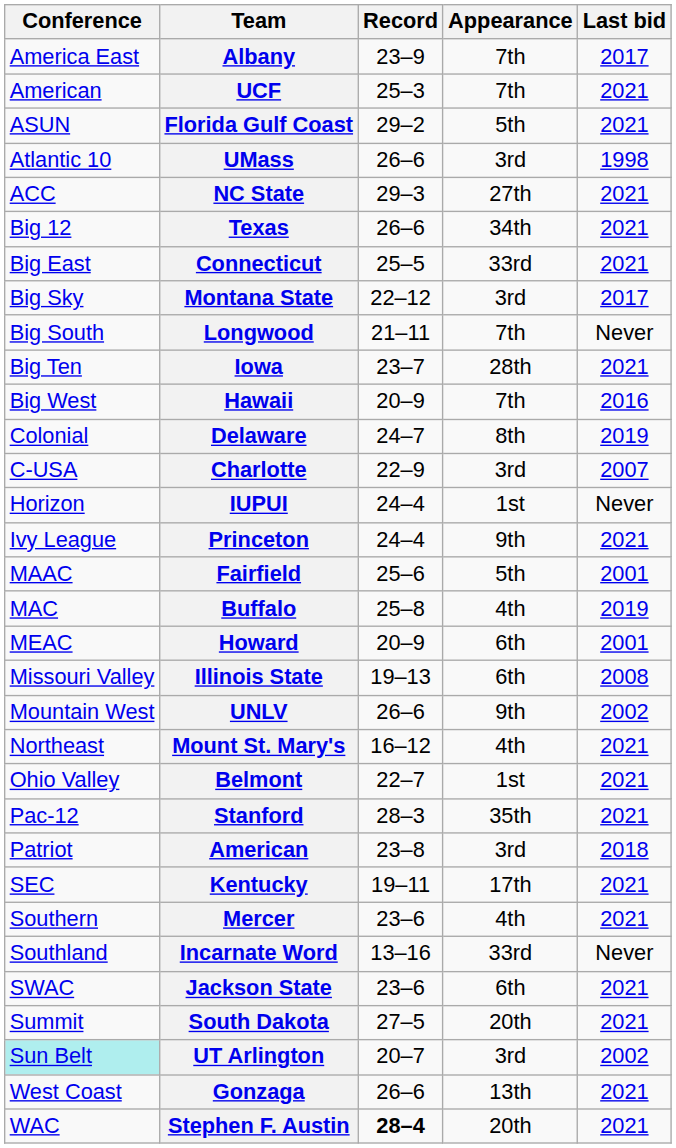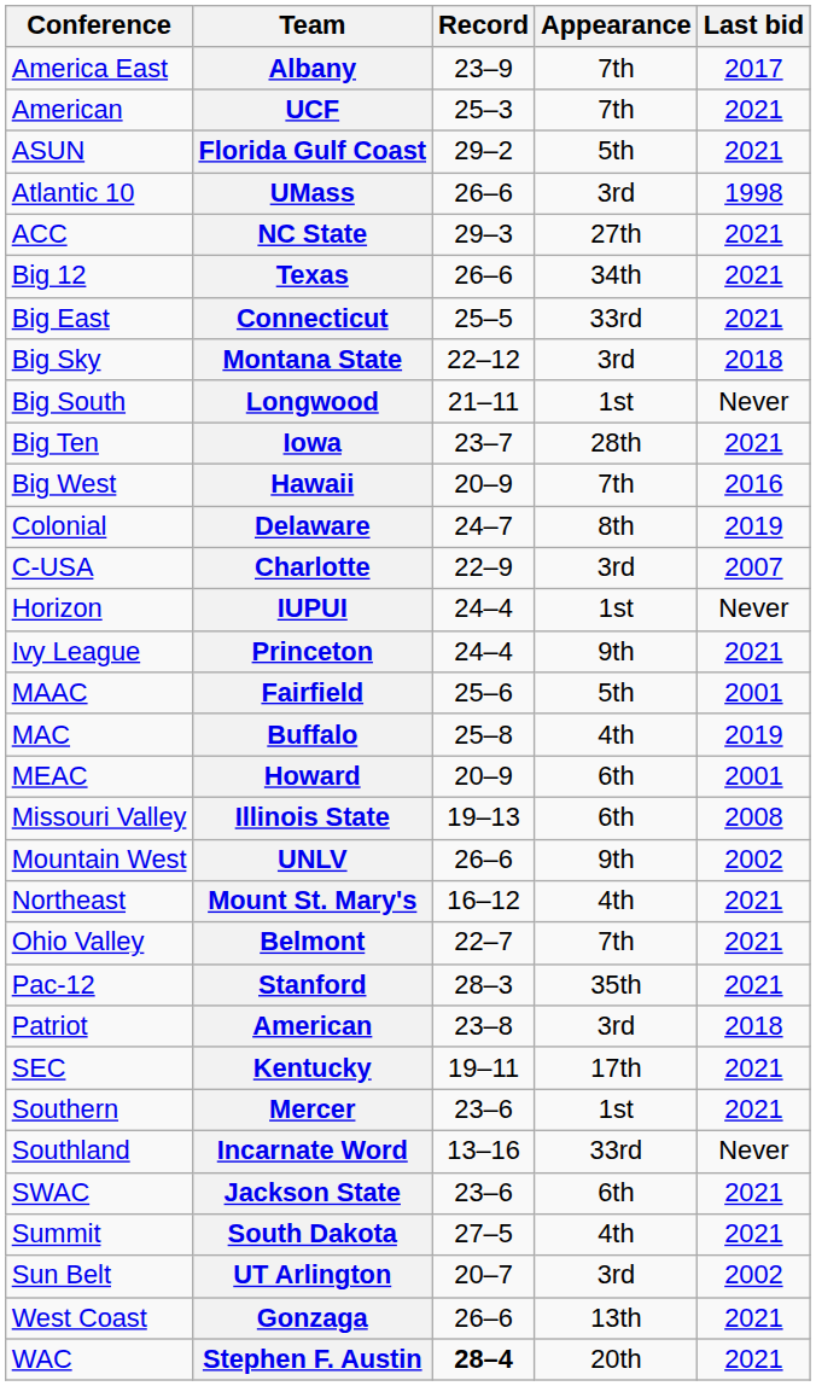Montana State | Last bid: 2017 -> 2018
Longwood | Appearance: 7th -> 1st
Belmont | Appearance: 1st -> 7th
Mercer | Appearance: 4th -> 1st
South Dakota | Appearance: 20th -> 4th
UT Arlington | Conference: paleturquoise background -> no background
